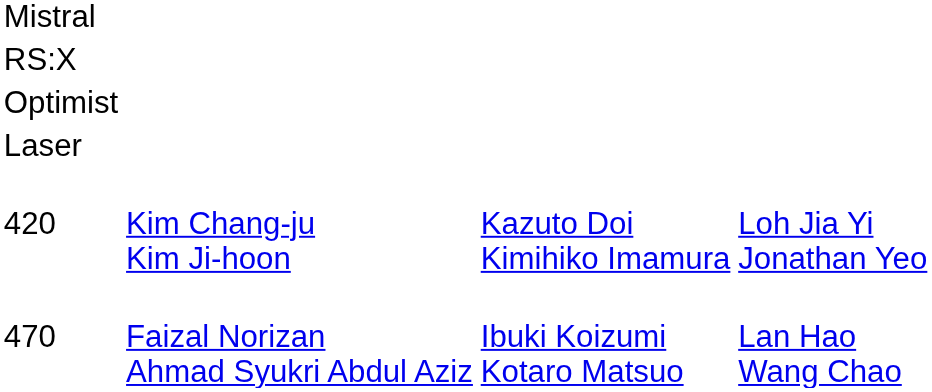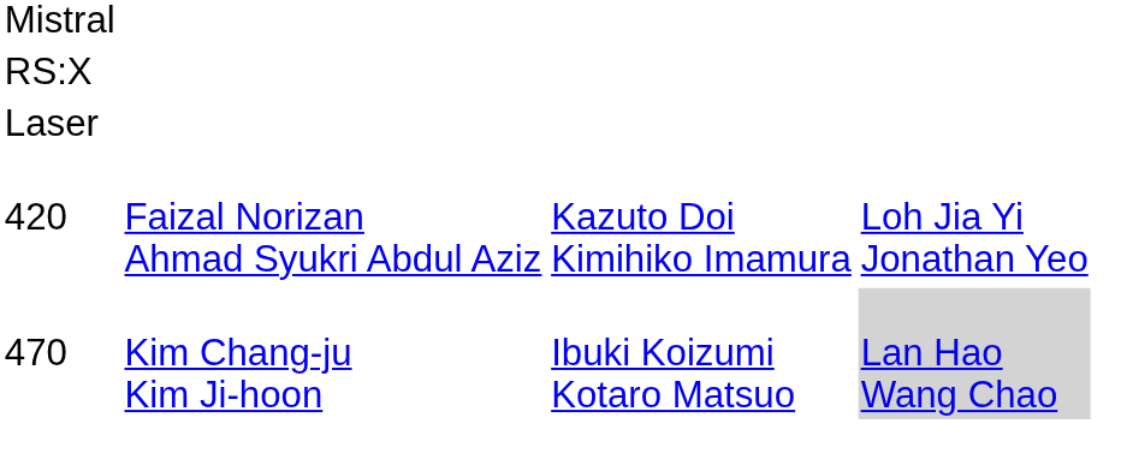- row: Optimist
420 | column 2: Kim Chang-ju Kim Ji-hoon -> Faizal Norizan Ahmad Syukri Abdul Aziz
470 | column 2: Faizal Norizan Ahmad Syukri Abdul Aziz -> Kim Chang-ju Kim Ji-hoon
470 | column 4: no background -> lightgrey background
